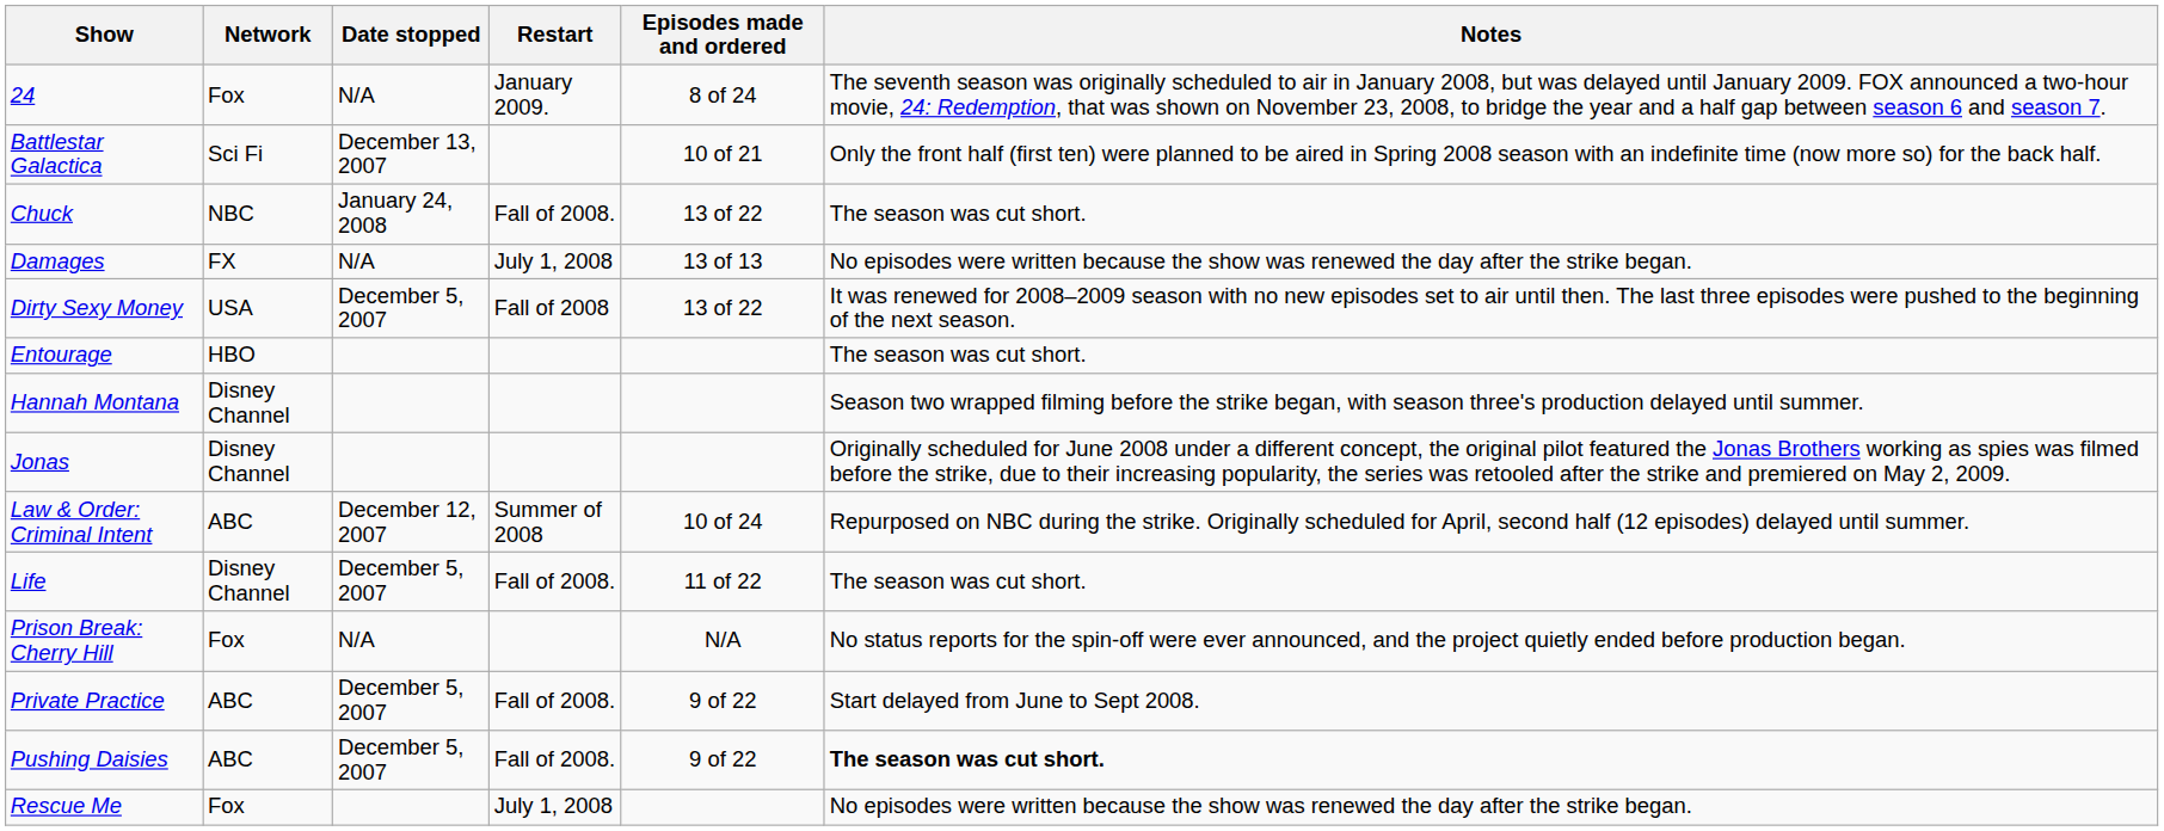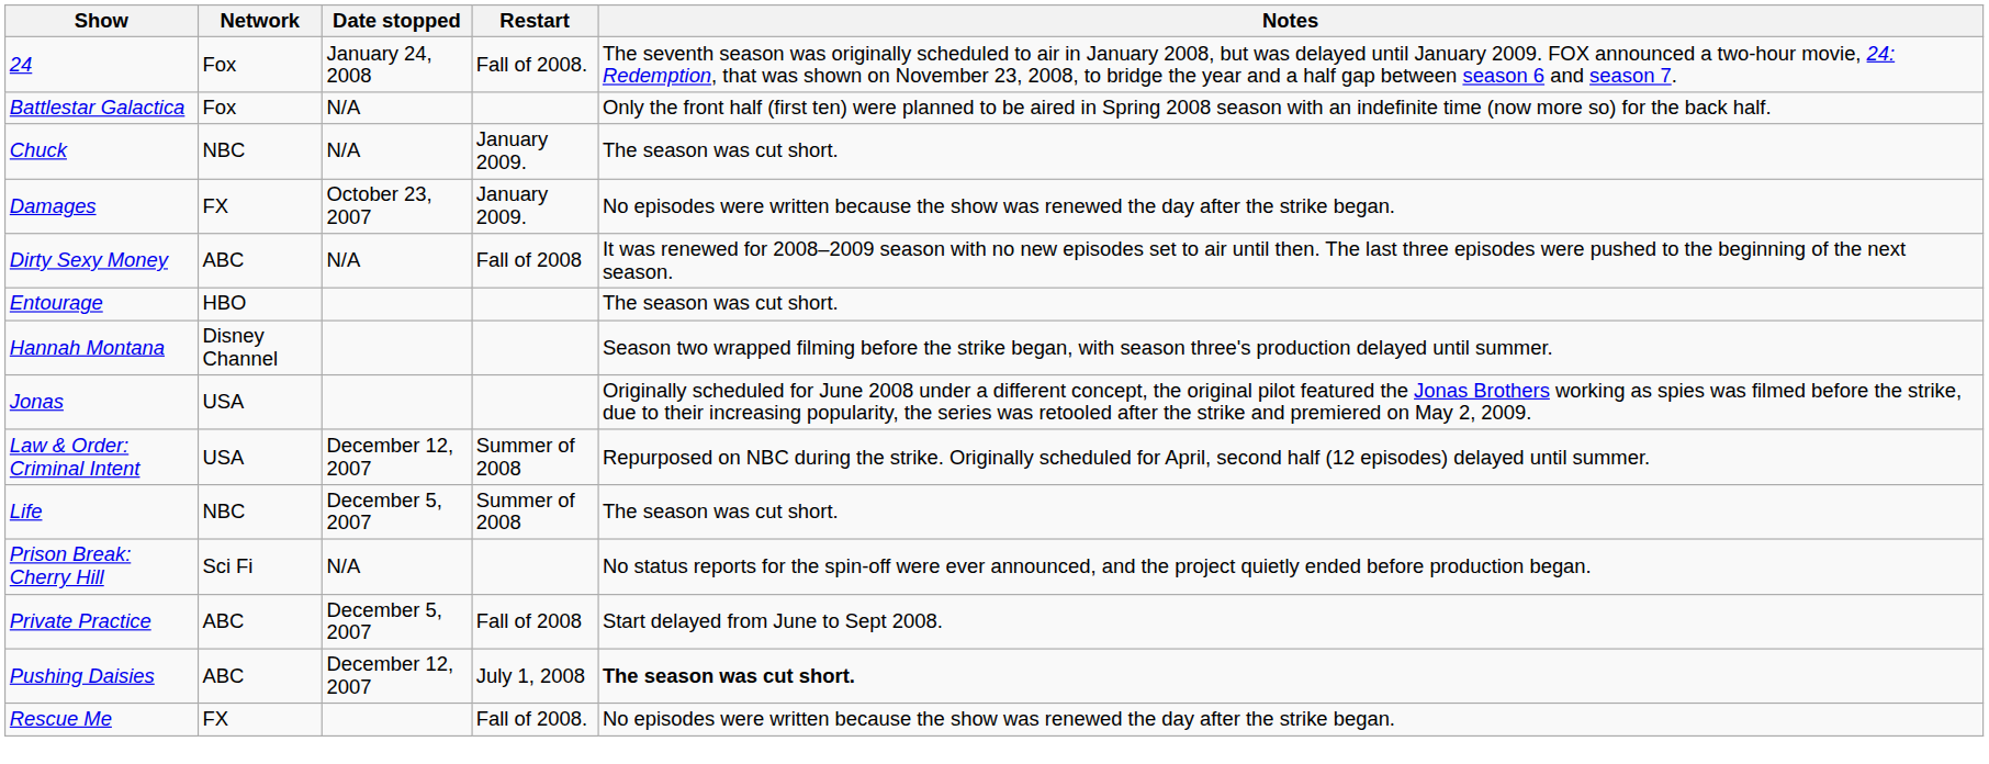- column: Episodes made and ordered | 8 of 24 | 10 of 21 | 13 of 22 | 13 of 13 | 13 of 22 | 10 of 24 | 11 of 22 | N/A | 9 of 22 | 9 of 22
24 | Date stopped: N/A -> January 24, 2008
24 | Restart: January 2009. -> Fall of 2008.
Battlestar Galactica | Network: Sci Fi -> Fox
Battlestar Galactica | Date stopped: December 13, 2007 -> N/A
Chuck | Date stopped: January 24, 2008 -> N/A
Chuck | Restart: Fall of 2008. -> January 2009.
Damages | Date stopped: N/A -> October 23, 2007
Damages | Restart: July 1, 2008 -> January 2009.
Dirty Sexy Money | Network: USA -> ABC
Dirty Sexy Money | Date stopped: December 5, 2007 -> N/A
Jonas | Network: Disney Channel -> USA
Law & Order: Criminal Intent | Network: ABC -> USA
Life | Network: Disney Channel -> NBC
Life | Restart: Fall of 2008. -> Summer of 2008
Prison Break: Cherry Hill | Network: Fox -> Sci Fi
Private Practice | Restart: Fall of 2008. -> Fall of 2008
Pushing Daisies | Date stopped: December 5, 2007 -> December 12, 2007
Pushing Daisies | Restart: Fall of 2008. -> July 1, 2008
Rescue Me | Network: Fox -> FX
Rescue Me | Restart: July 1, 2008 -> Fall of 2008.
